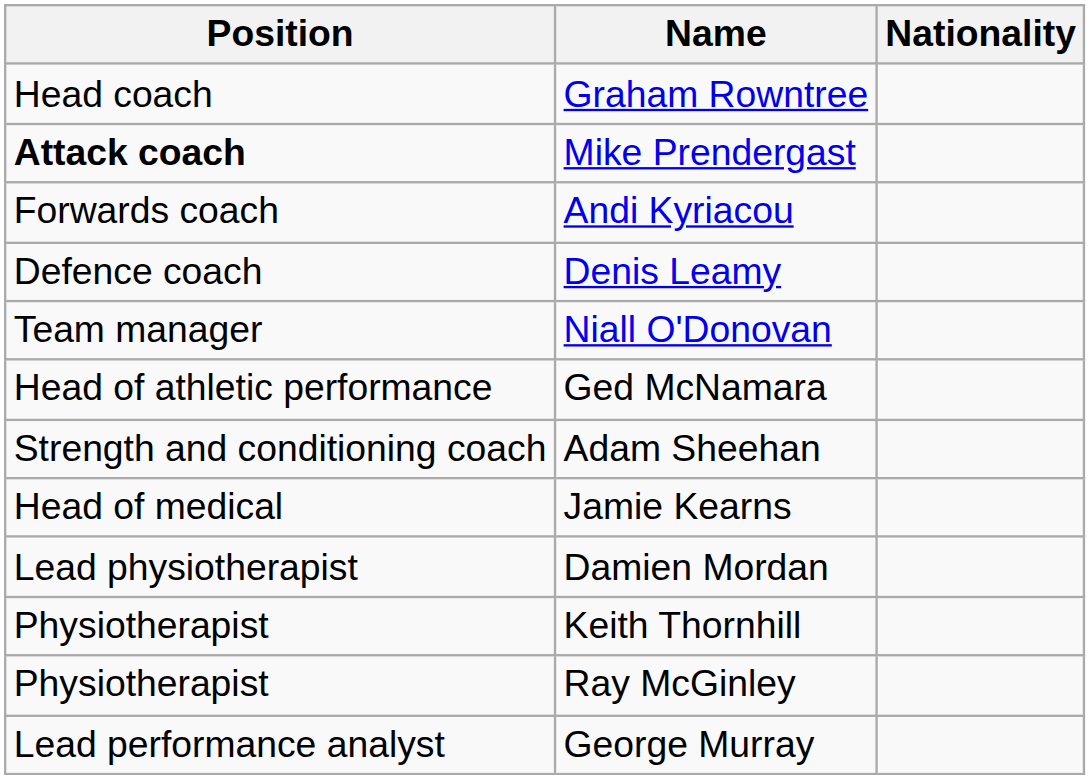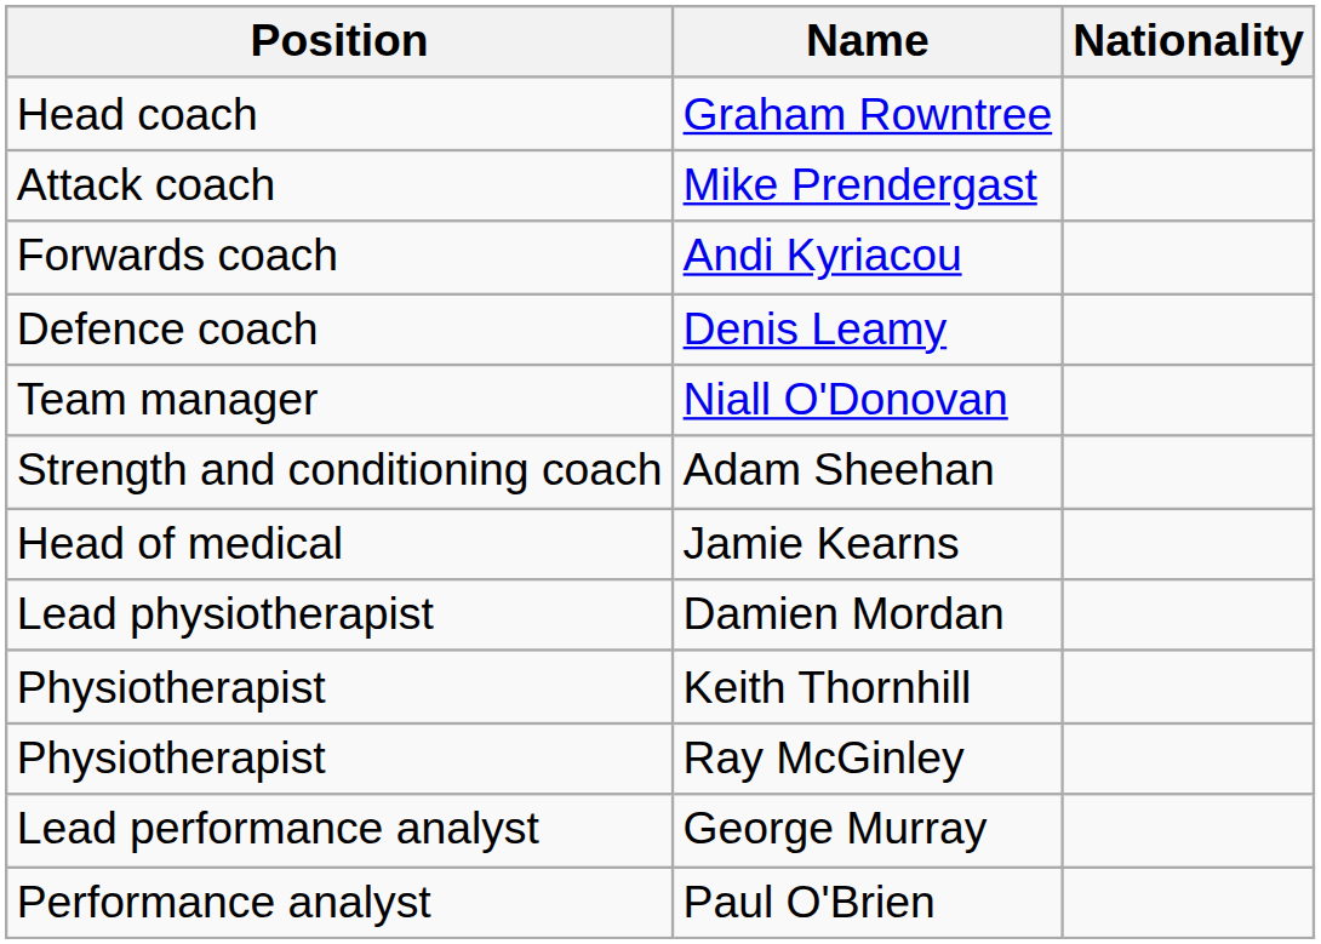Mike Prendergast | Position: bold -> normal
- row: Head of athletic performance | Ged McNamara
+ row: Performance analyst | Paul O'Brien
